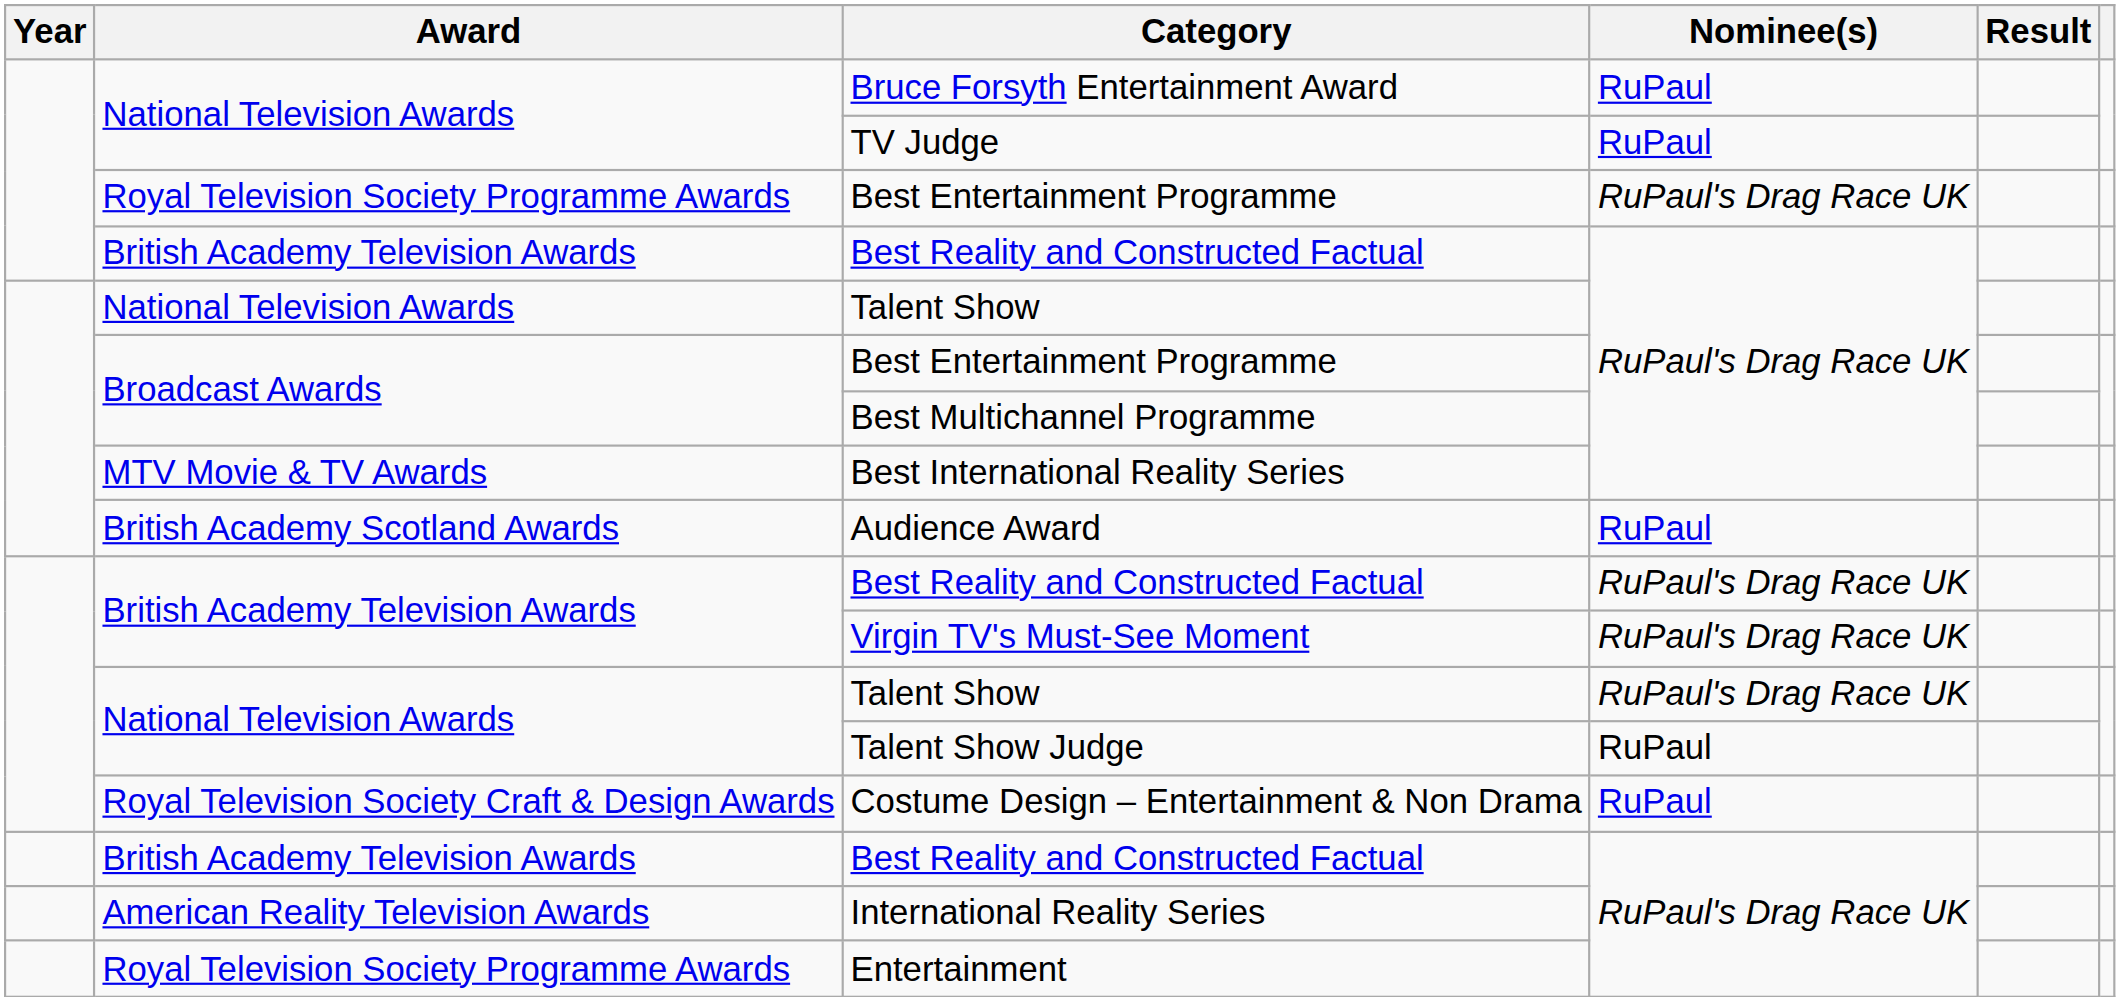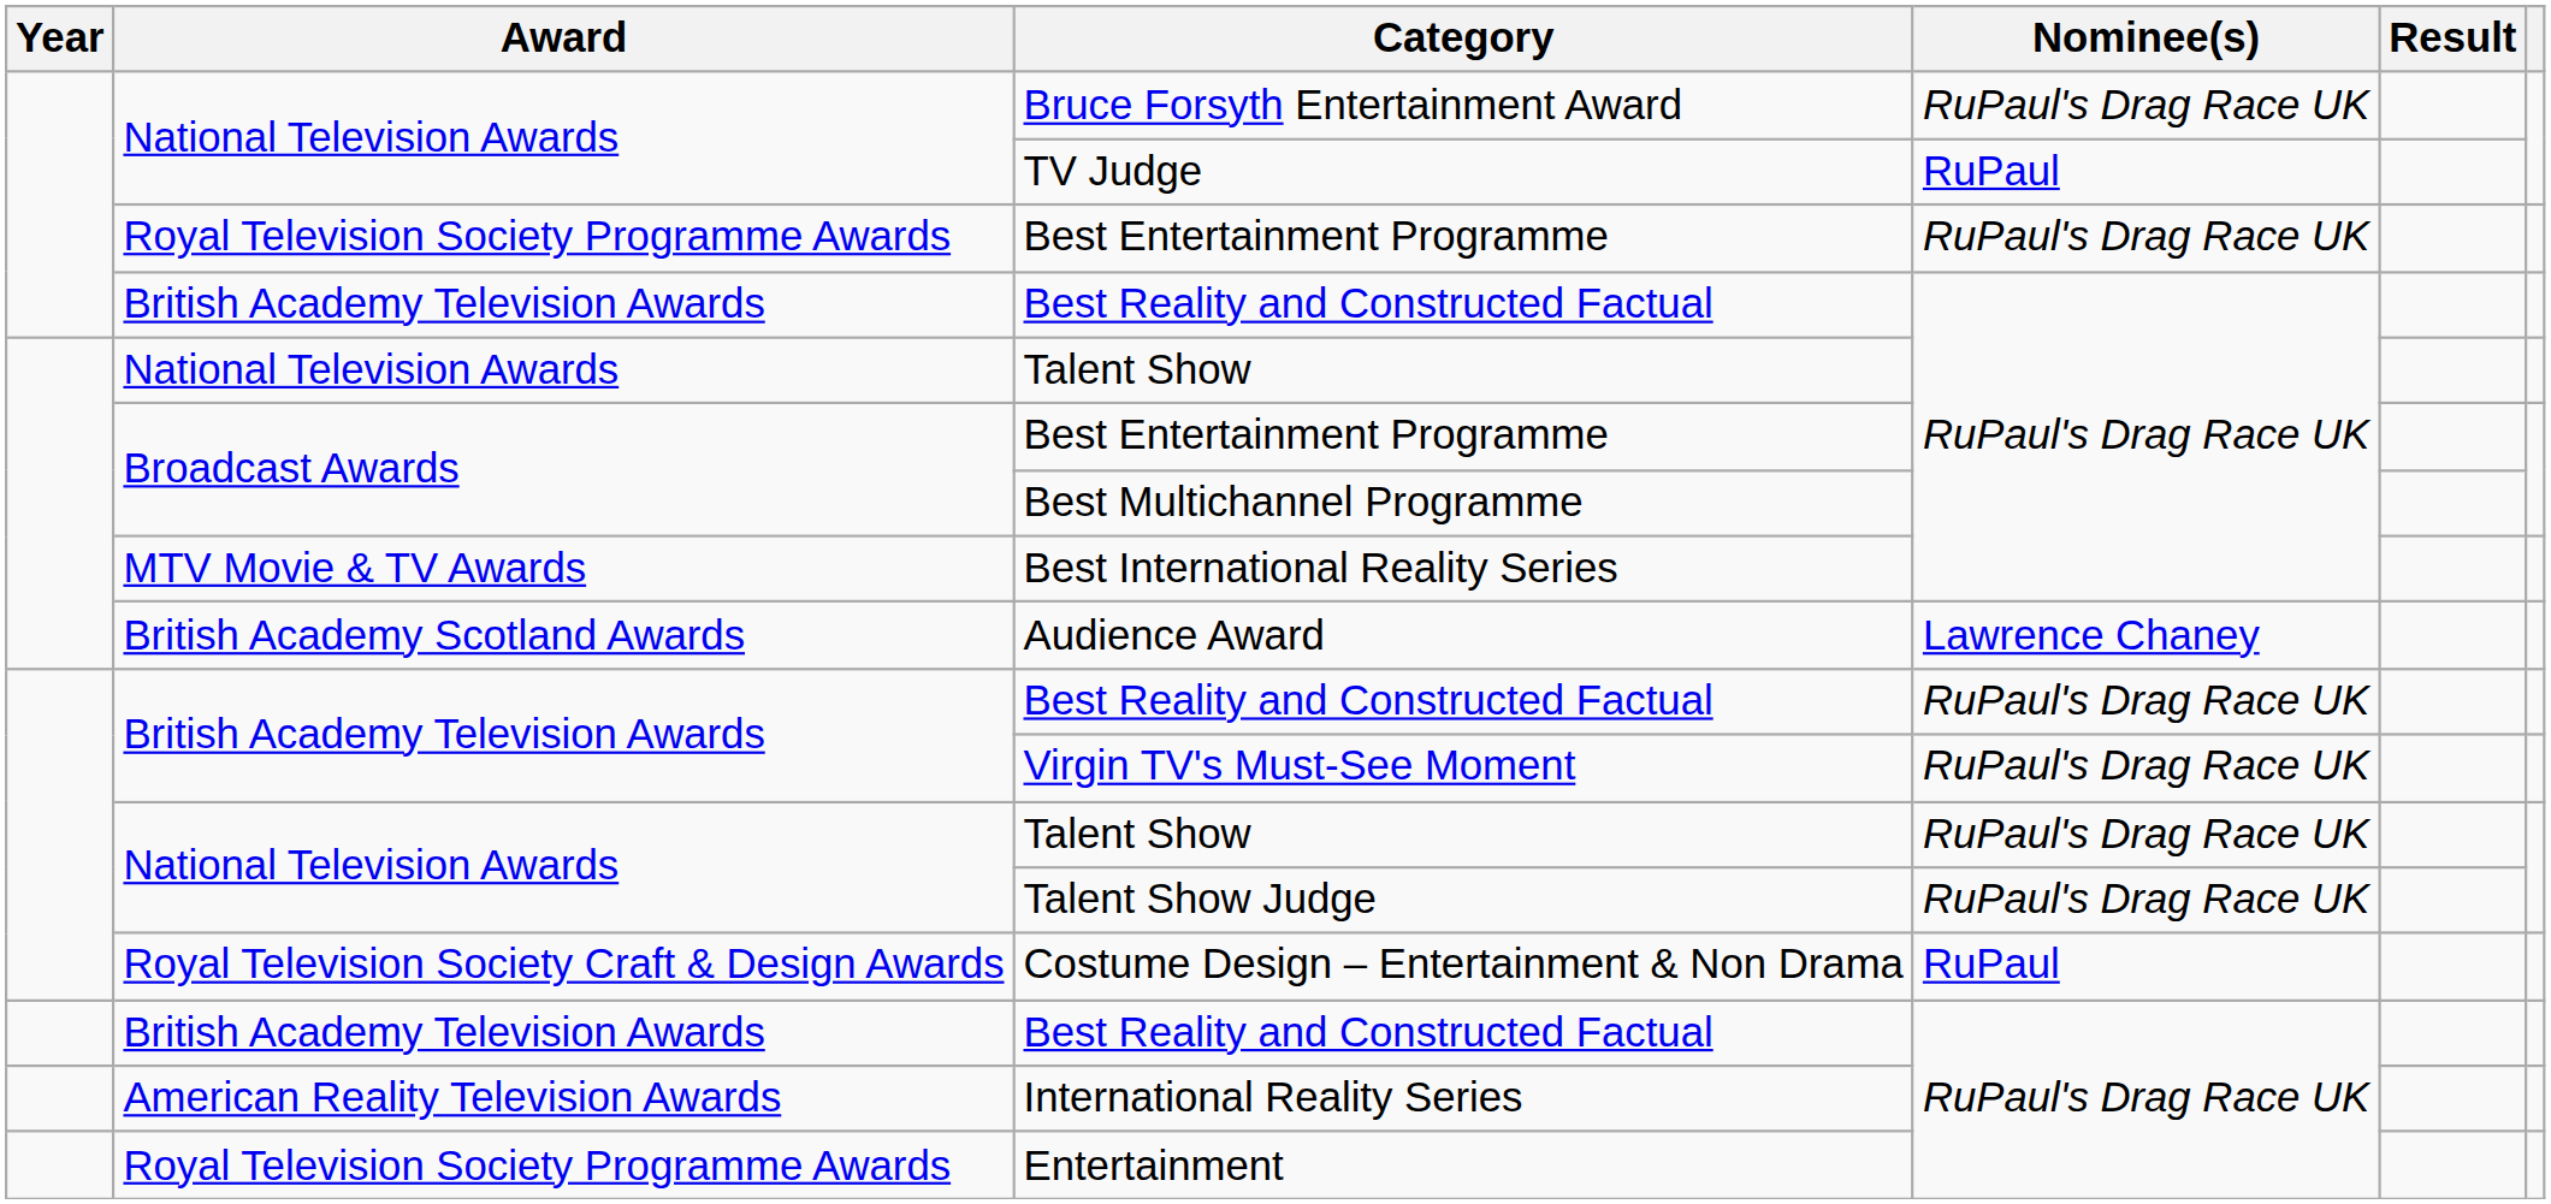Bruce Forsyth Entertainment Award | Nominee(s): RuPaul -> RuPaul's Drag Race UK
Audience Award | Nominee(s): RuPaul -> Lawrence Chaney
Talent Show Judge | Nominee(s): RuPaul -> RuPaul's Drag Race UK
